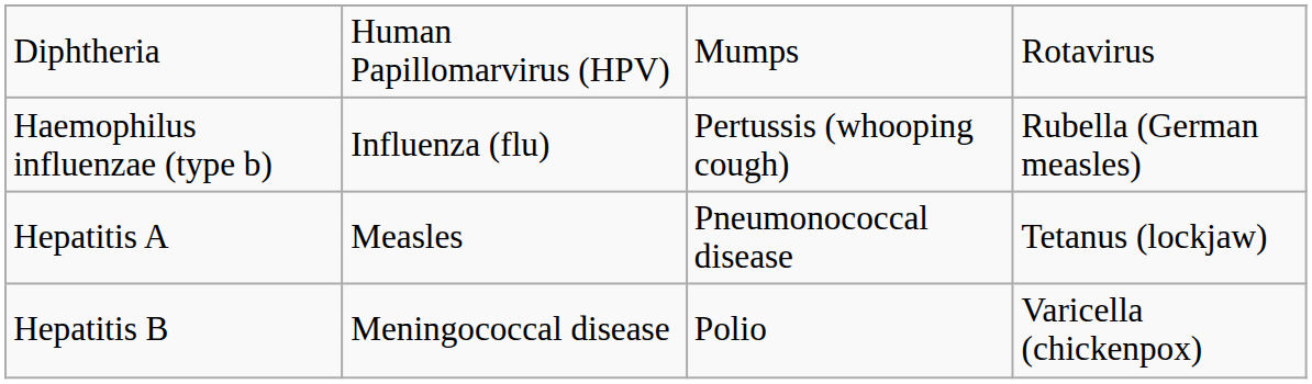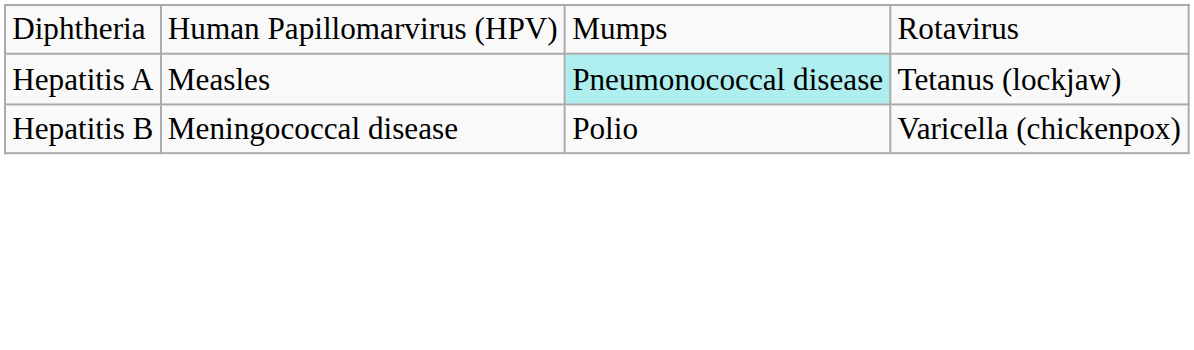- row: Haemophilus influenzae (type b) | Influenza (flu) | Pertussis (whooping cough) | Rubella (German measles)
Hepatitis A | column 3: no background -> paleturquoise background
